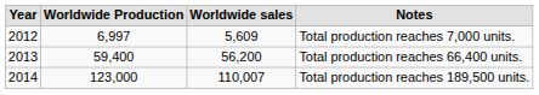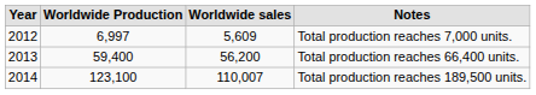Total production reaches 189,500 units. | Worldwide Production: 123,000 -> 123,100
